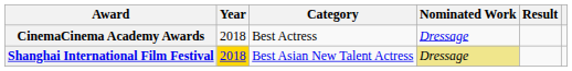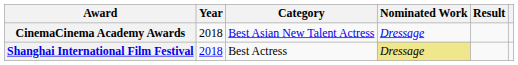CinemaCinema Academy Awards | Category: Best Actress -> Best Asian New Talent Actress
Shanghai International Film Festival | Year: gold background -> no background
Shanghai International Film Festival | Category: Best Asian New Talent Actress -> Best Actress
